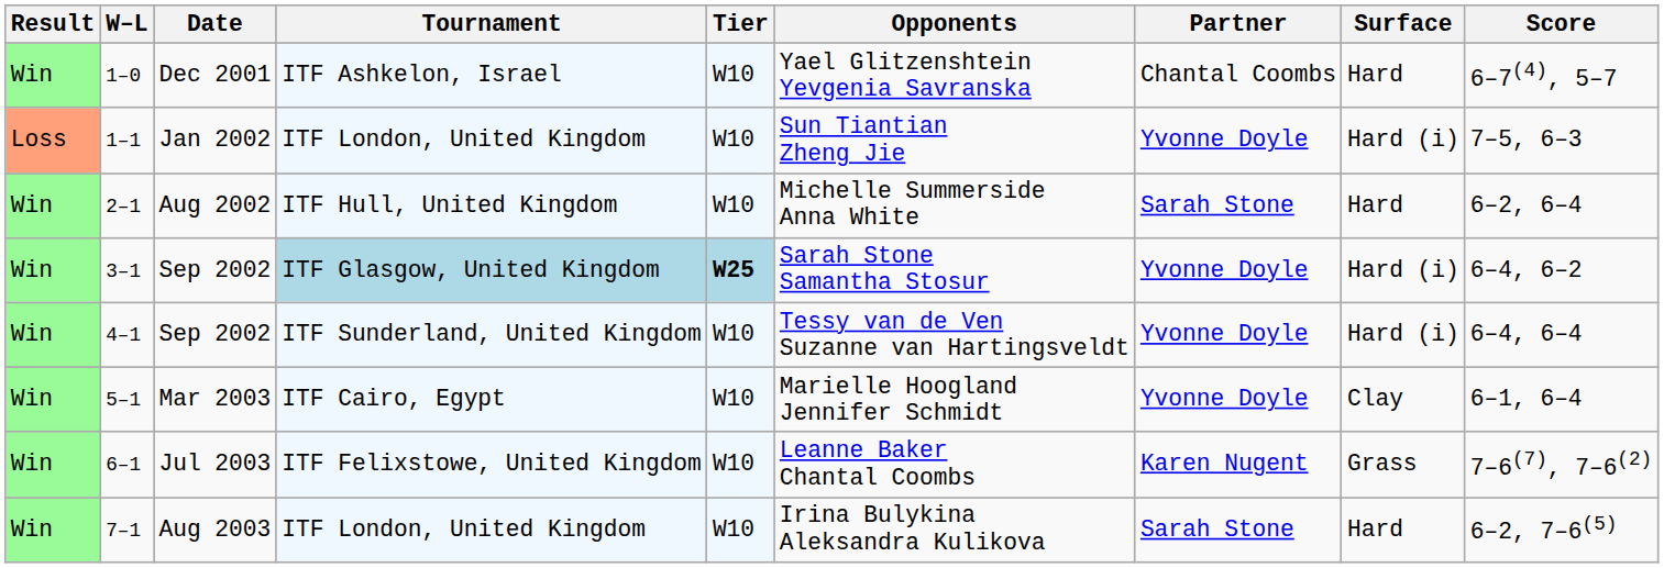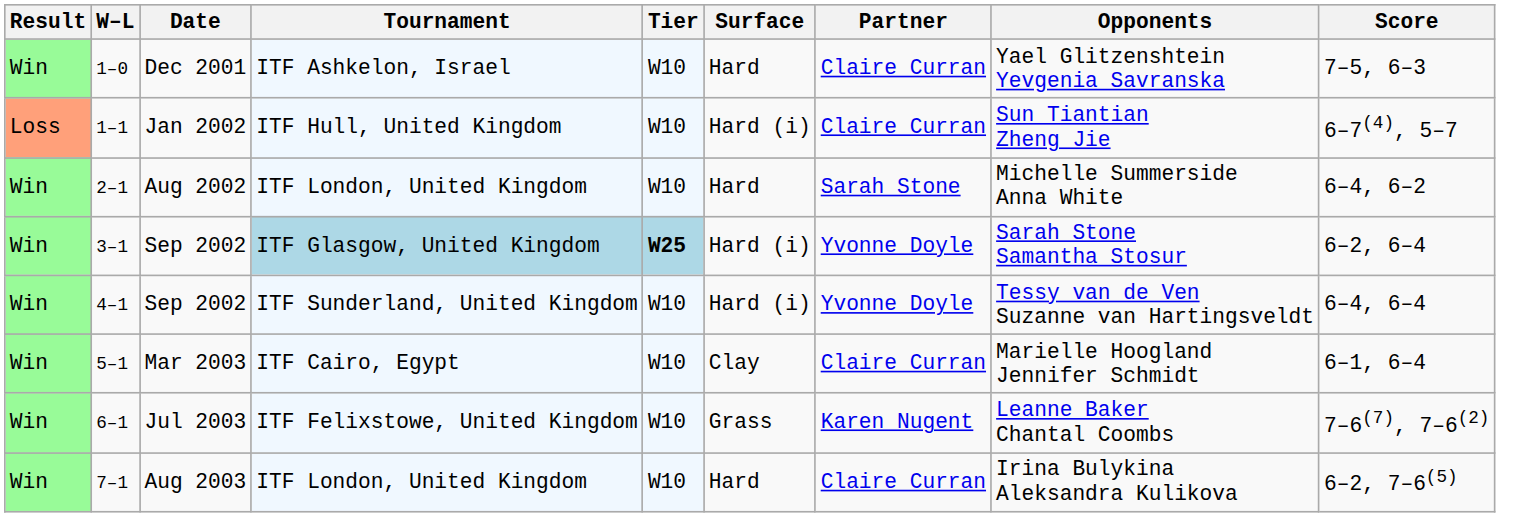columns swapped: Surface <-> Opponents
1–0 | Partner: Chantal Coombs -> Claire Curran
1–0 | Score: 6–7(4), 5–7 -> 7–5, 6–3
1–1 | Tournament: ITF London, United Kingdom -> ITF Hull, United Kingdom
1–1 | Partner: Yvonne Doyle -> Claire Curran
1–1 | Score: 7–5, 6–3 -> 6–7(4), 5–7
2–1 | Tournament: ITF Hull, United Kingdom -> ITF London, United Kingdom
2–1 | Score: 6–2, 6–4 -> 6–4, 6–2
3–1 | Score: 6–4, 6–2 -> 6–2, 6–4
5–1 | Partner: Yvonne Doyle -> Claire Curran
7–1 | Partner: Sarah Stone -> Claire Curran
